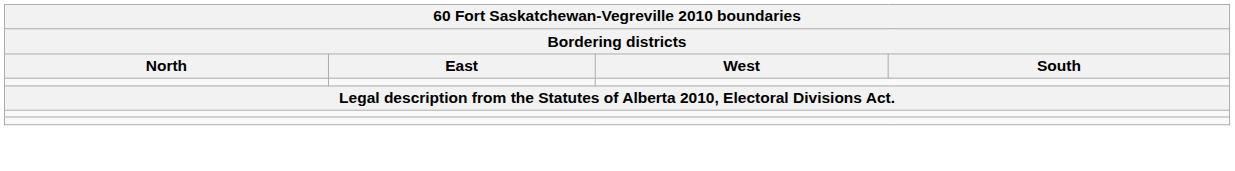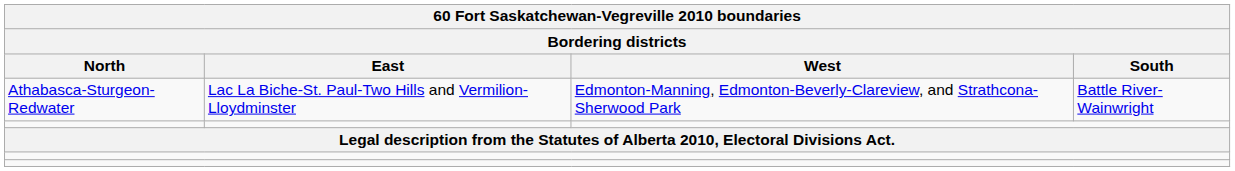+ row: Athabasca-Sturgeon-Redwater | Lac La Biche-St. Paul-Two Hills and Vermilion-Lloydminster | Edmonton-Manning, Edmonton-Beverly-Clareview, and Strathcona-Sherwood Park | Battle River-Wainwright
